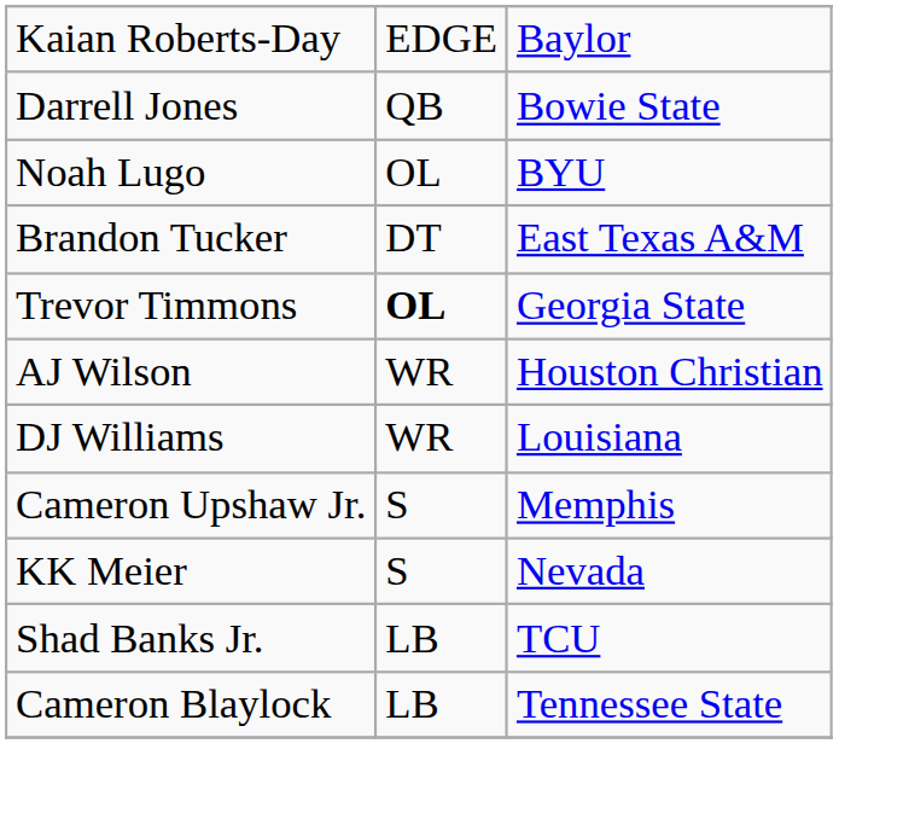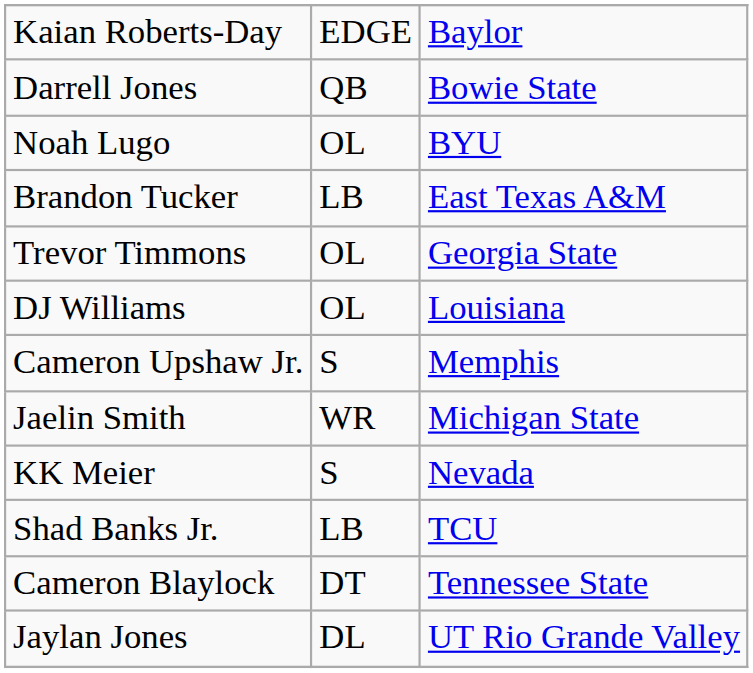Brandon Tucker | column 2: DT -> LB
Trevor Timmons | column 2: bold -> normal
- row: AJ Wilson | WR | Houston Christian
DJ Williams | column 2: WR -> OL
+ row: Jaelin Smith | WR | Michigan State
Cameron Blaylock | column 2: LB -> DT
+ row: Jaylan Jones | DL | UT Rio Grande Valley
